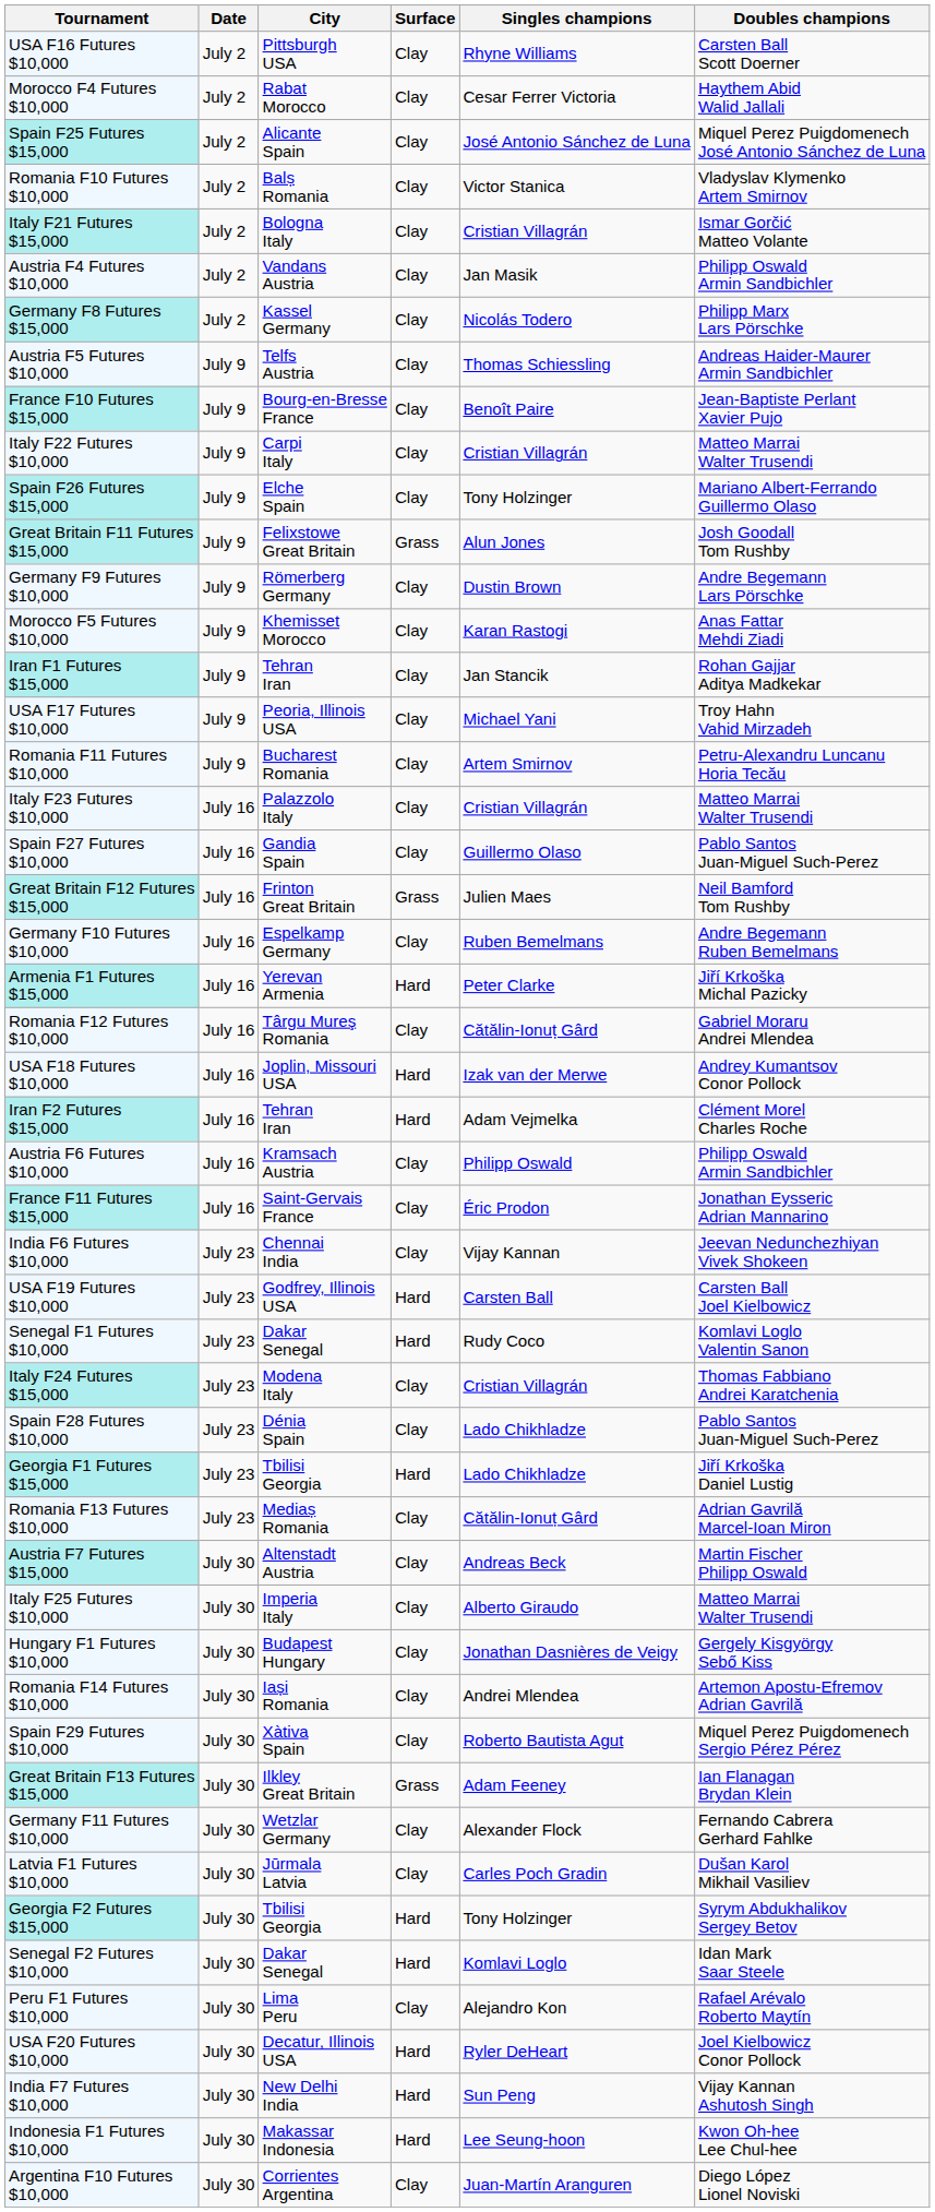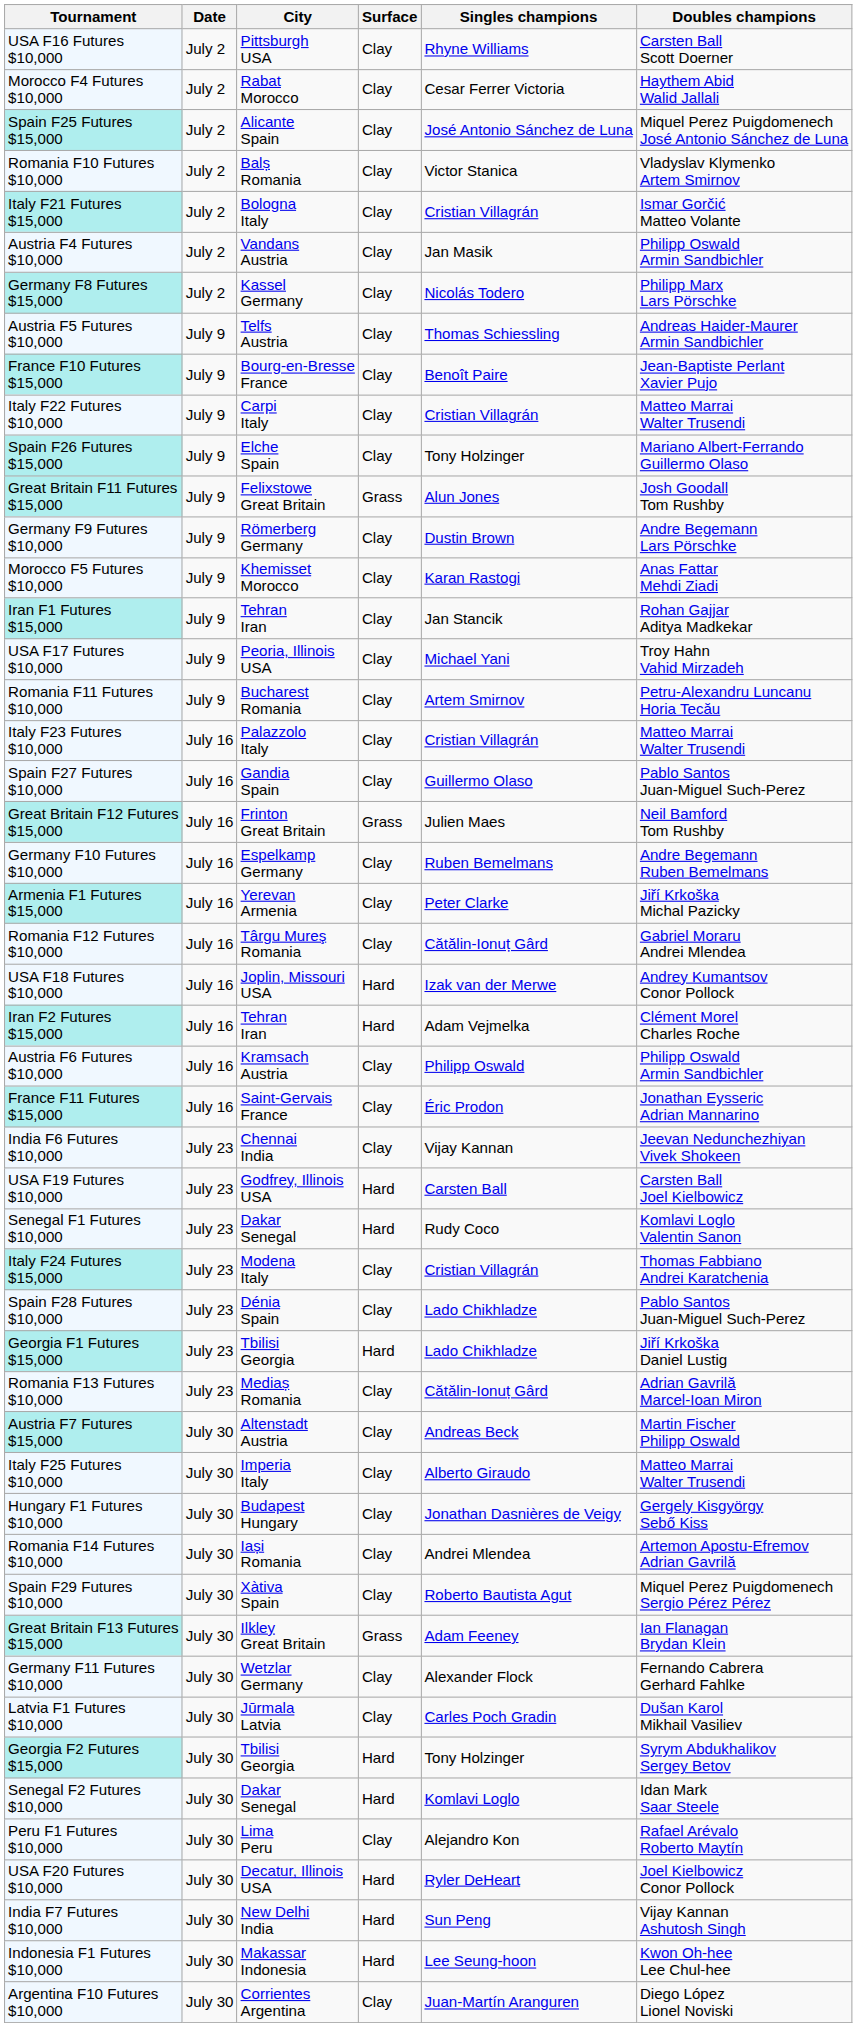Armenia F1 Futures $15,000 | Surface: Hard -> Clay
